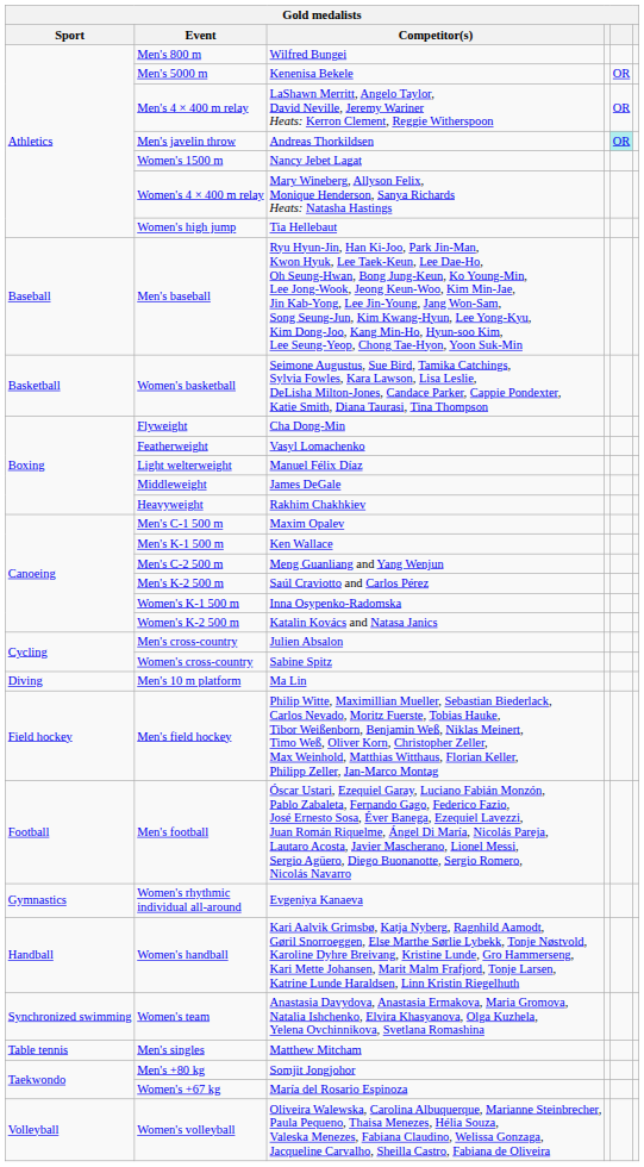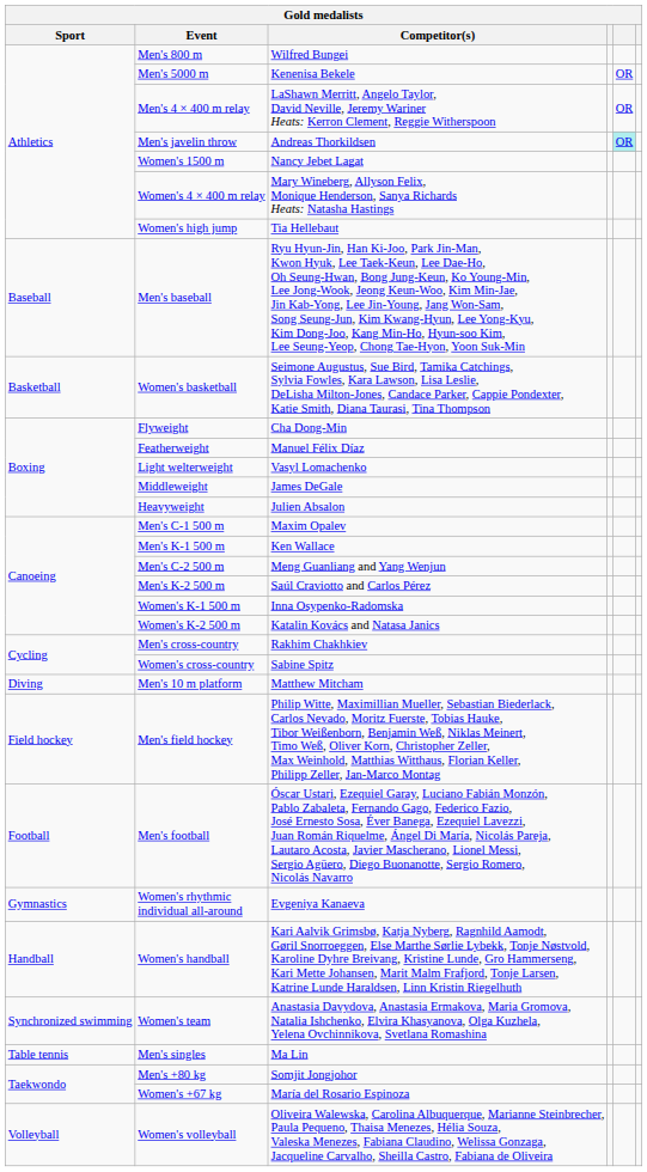Featherweight | Competitor(s): Vasyl Lomachenko -> Manuel Félix Díaz
Light welterweight | Competitor(s): Manuel Félix Díaz -> Vasyl Lomachenko
Heavyweight | Competitor(s): Rakhim Chakhkiev -> Julien Absalon
Men's cross-country | Competitor(s): Julien Absalon -> Rakhim Chakhkiev
Men's 10 m platform | Competitor(s): Ma Lin -> Matthew Mitcham
Men's singles | Competitor(s): Matthew Mitcham -> Ma Lin
